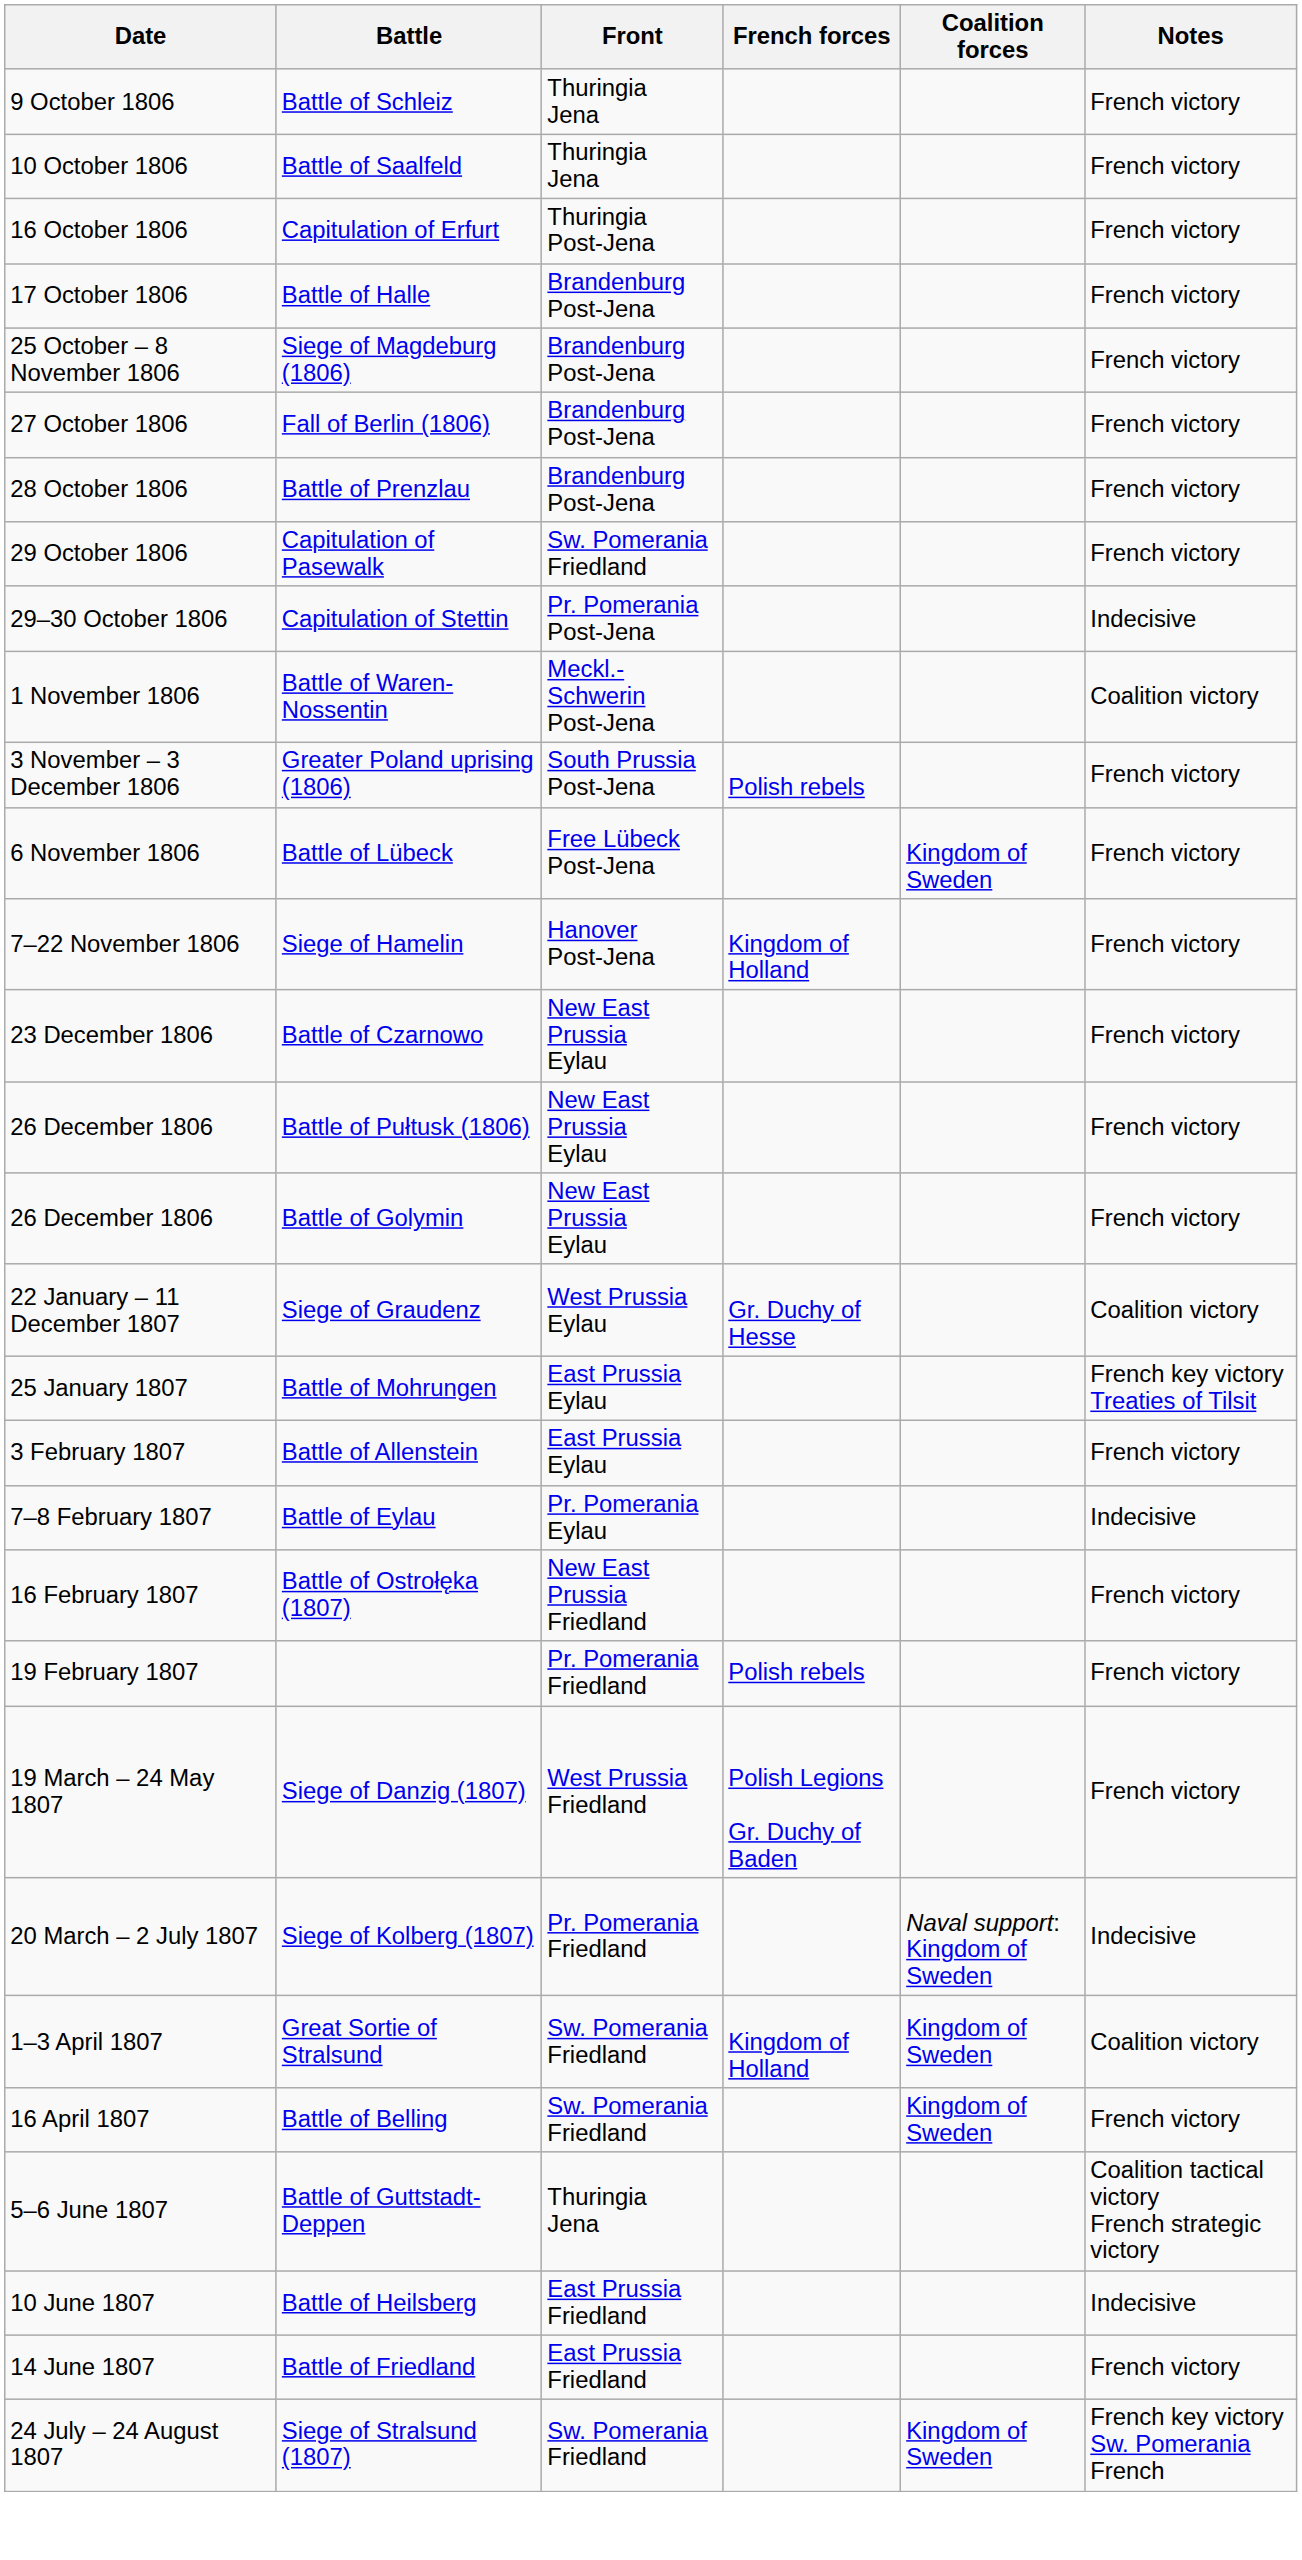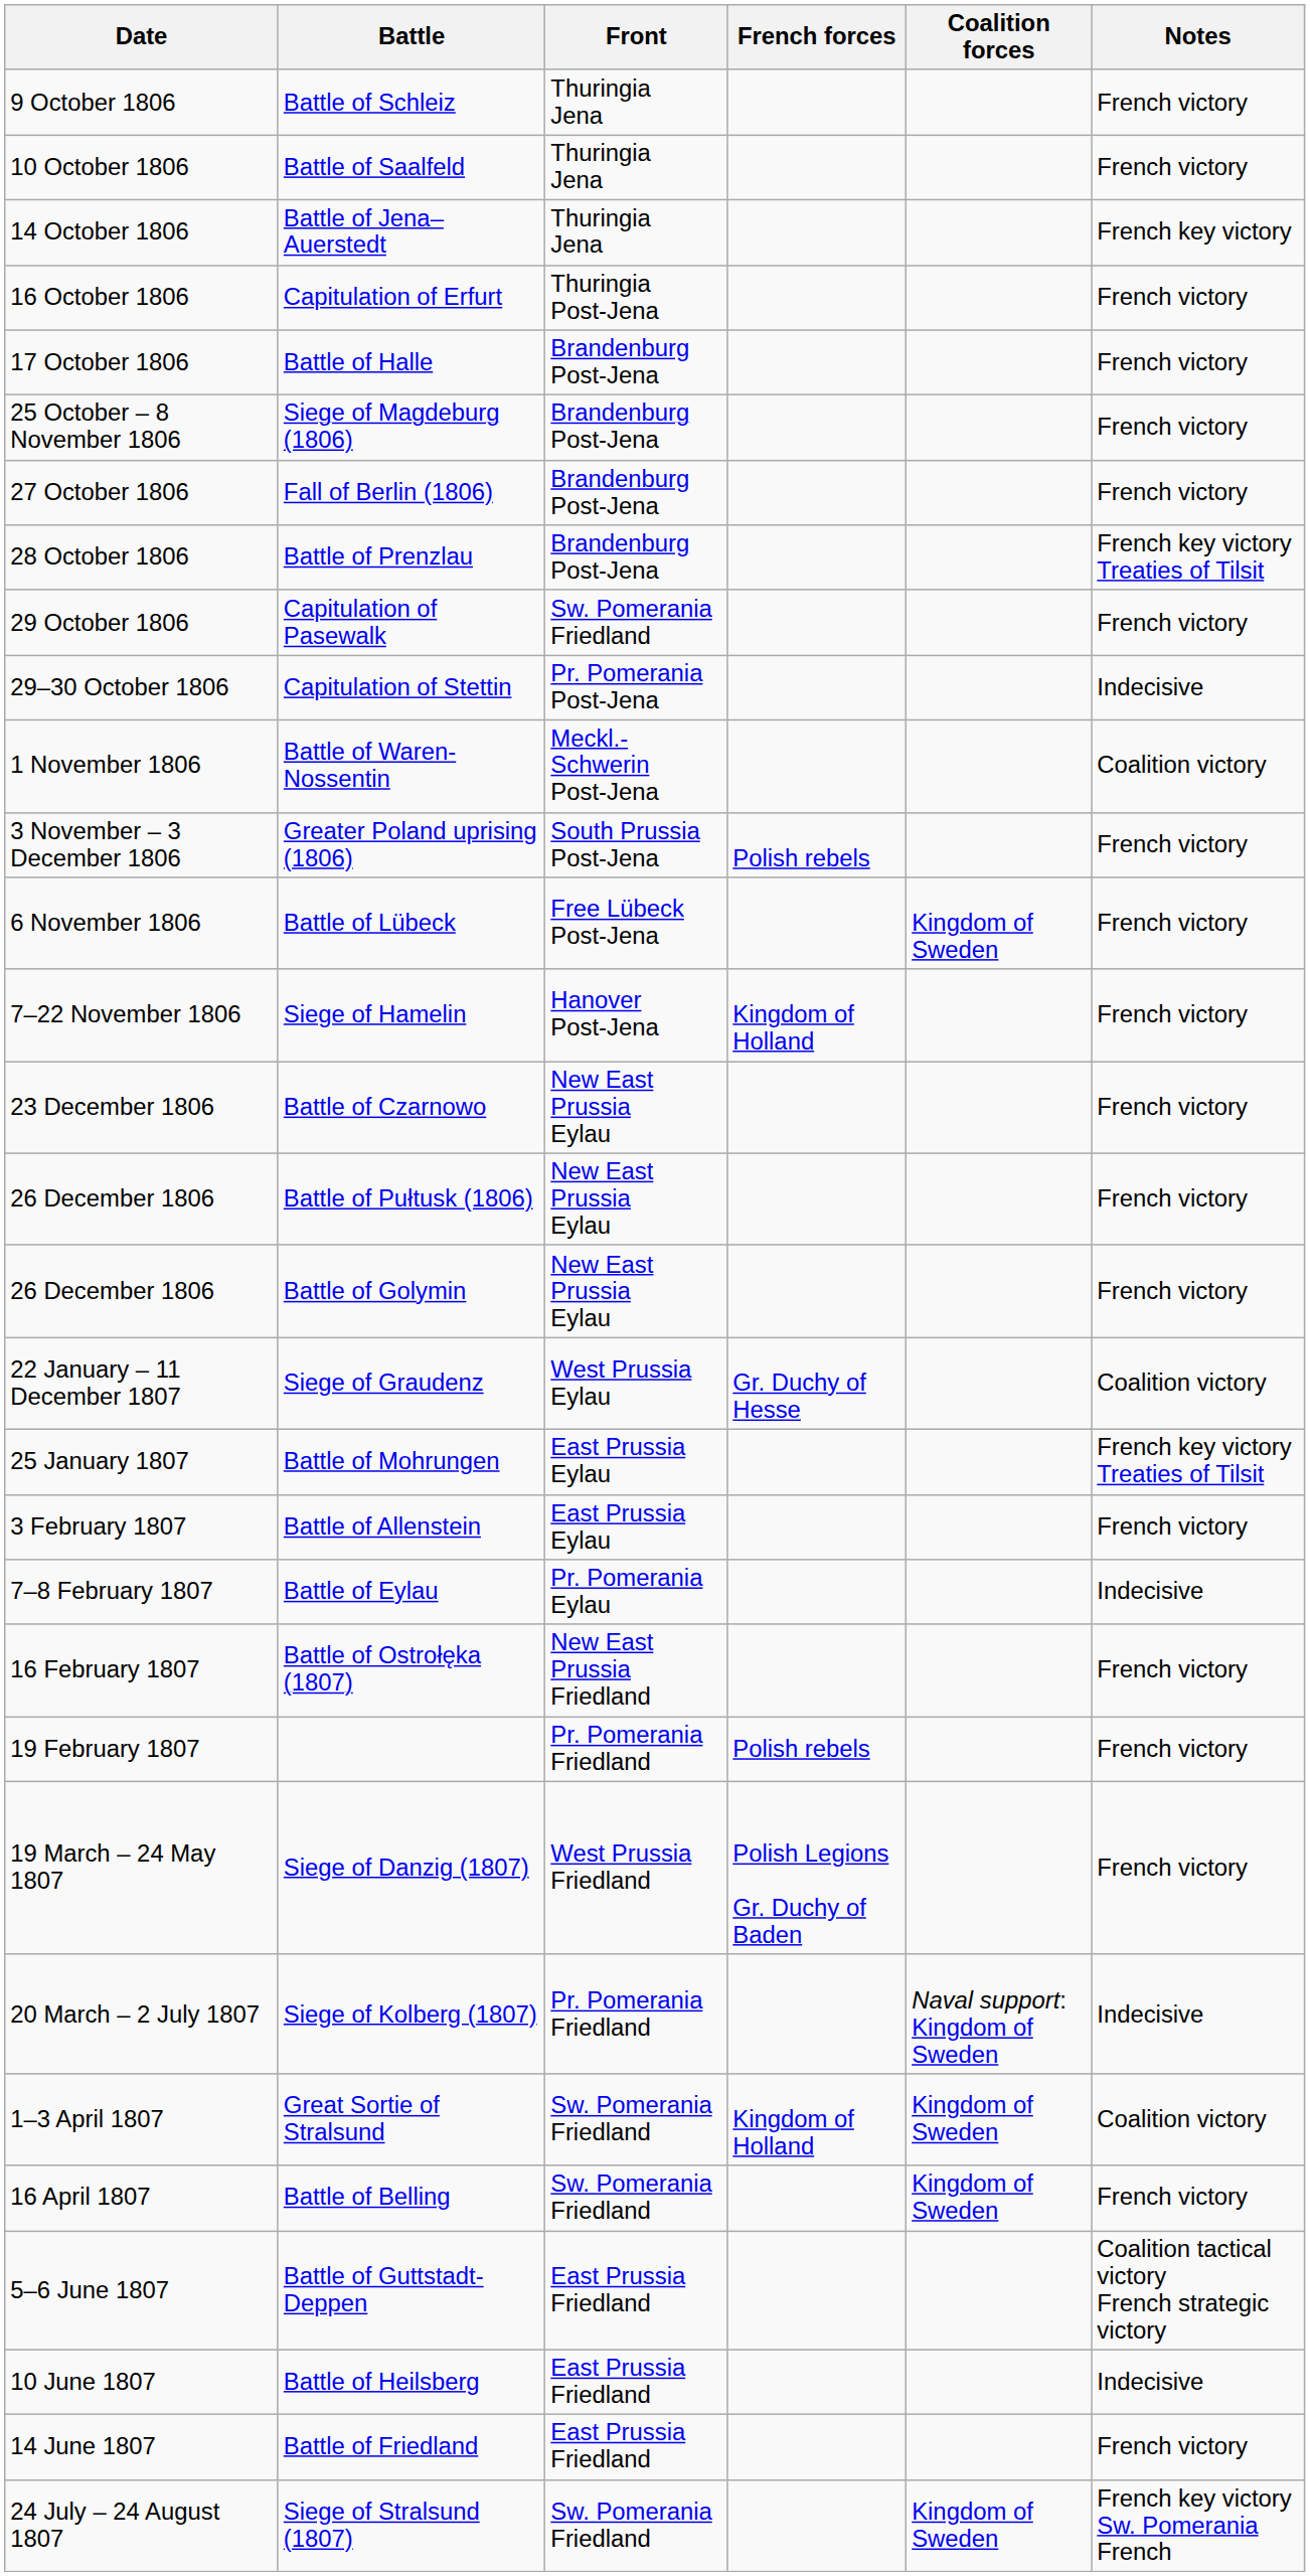+ row: 14 October 1806 | Battle of Jena–Auerstedt | Thuringia Jena | French key victory
Battle of Prenzlau | Notes: French victory -> French key victory Treaties of Tilsit
Battle of Guttstadt-Deppen | Front: Thuringia Jena -> East Prussia Friedland
